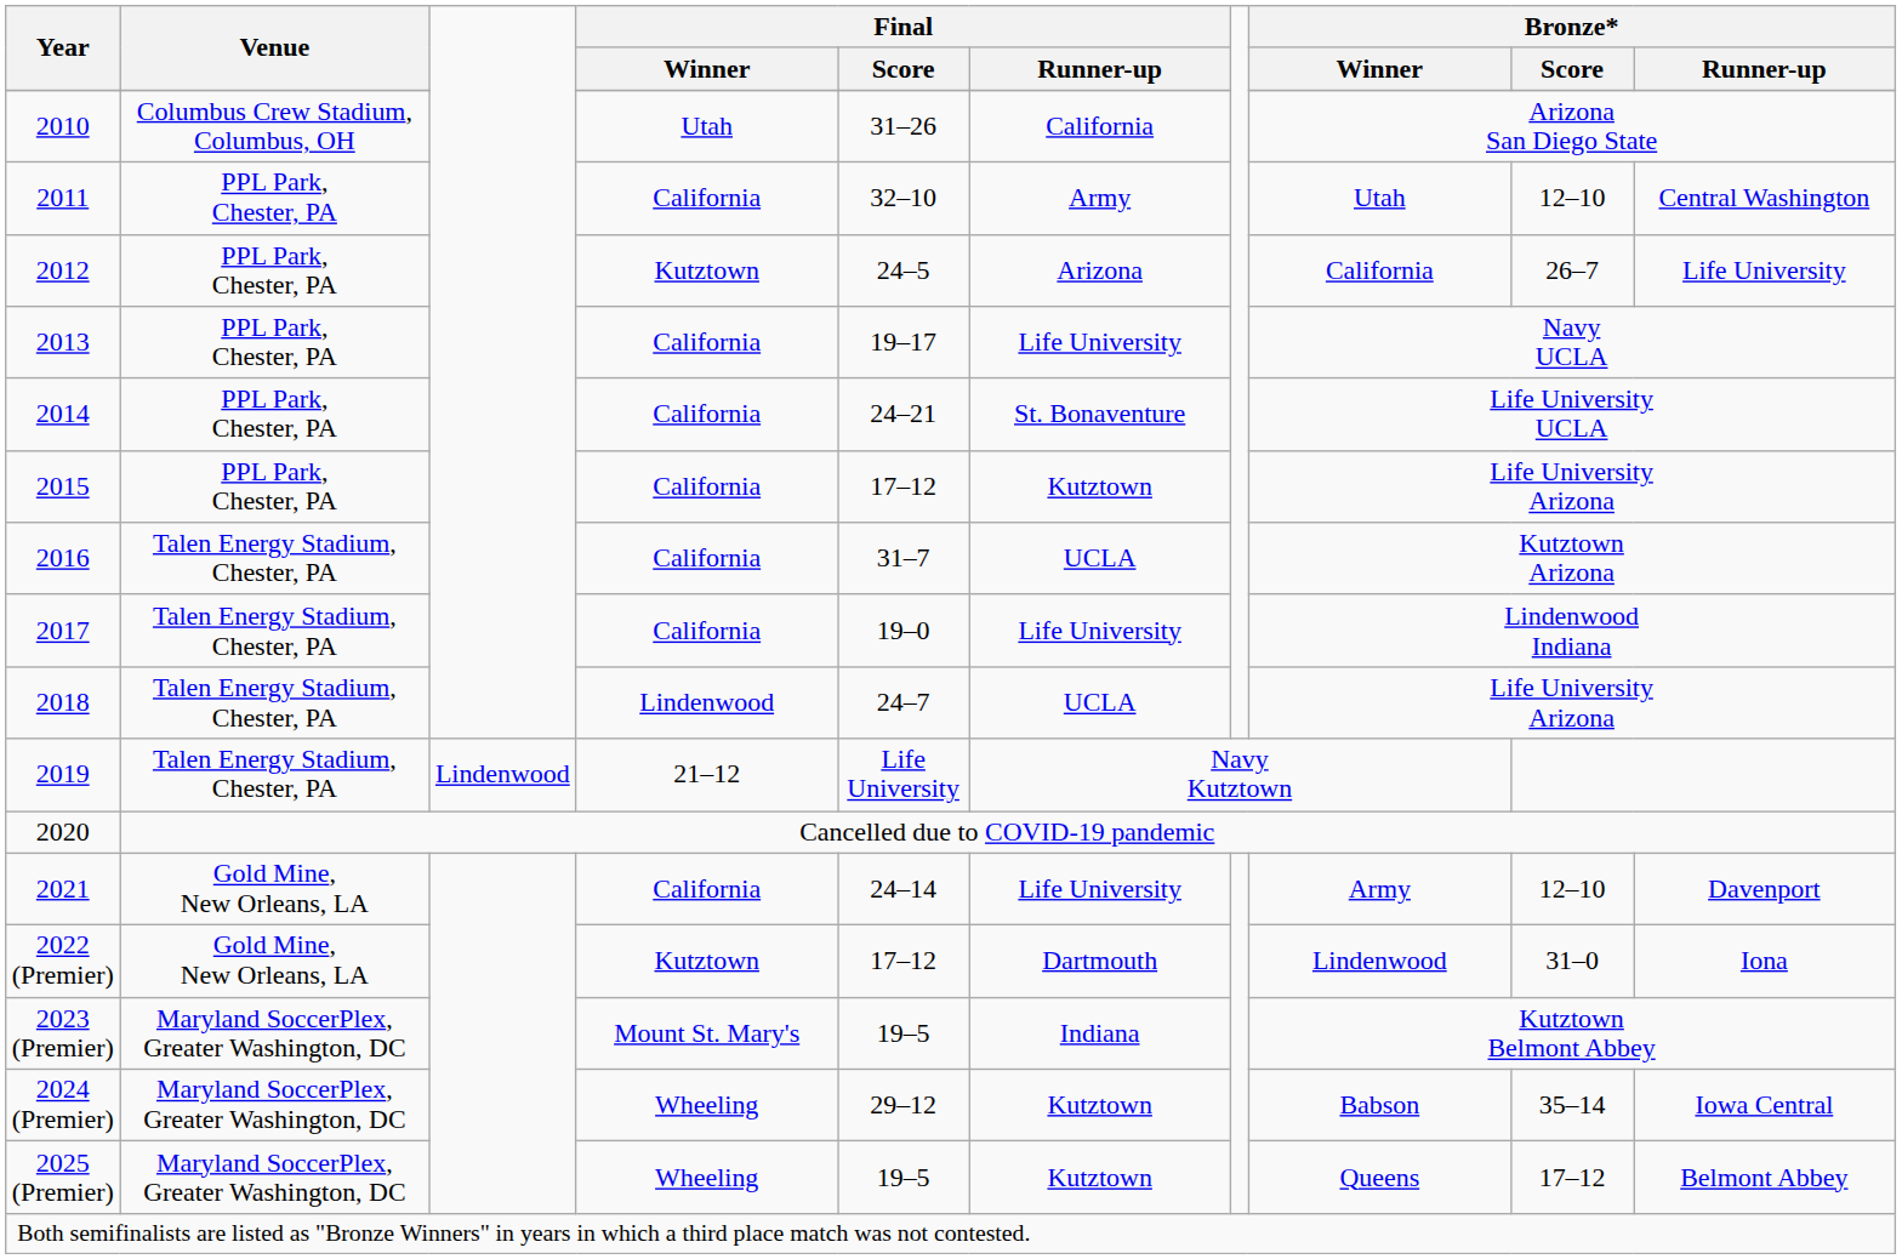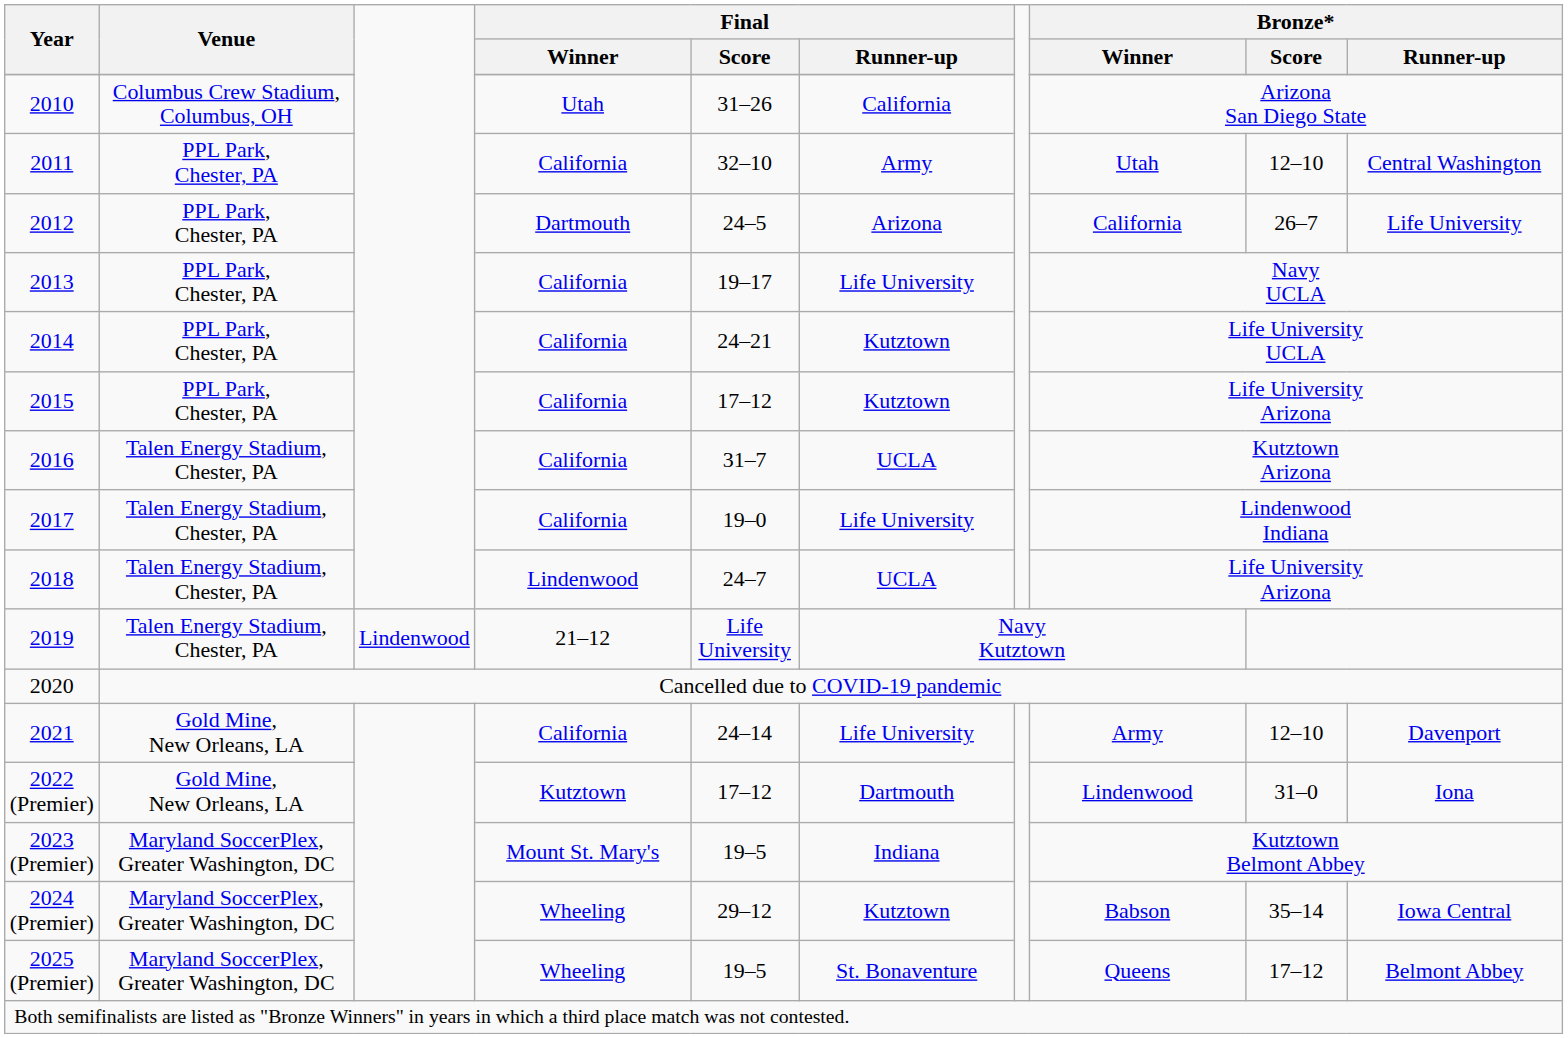2012 | Final / Winner: Kutztown -> Dartmouth
2014 | Final / Runner-up: St. Bonaventure -> Kutztown
2025 (Premier) | Final / Runner-up: Kutztown -> St. Bonaventure
